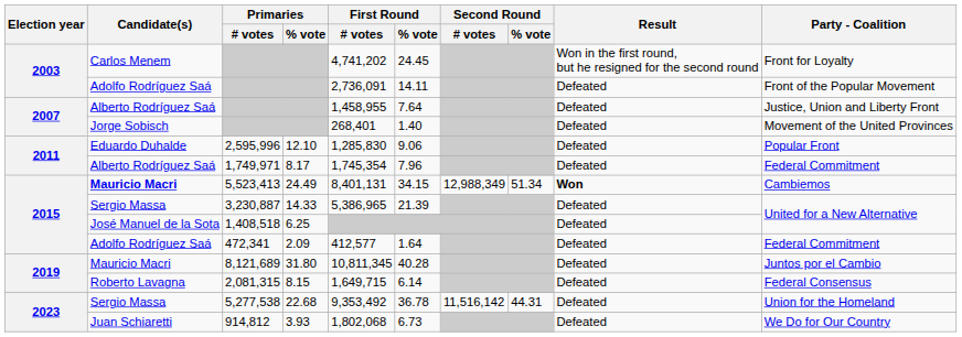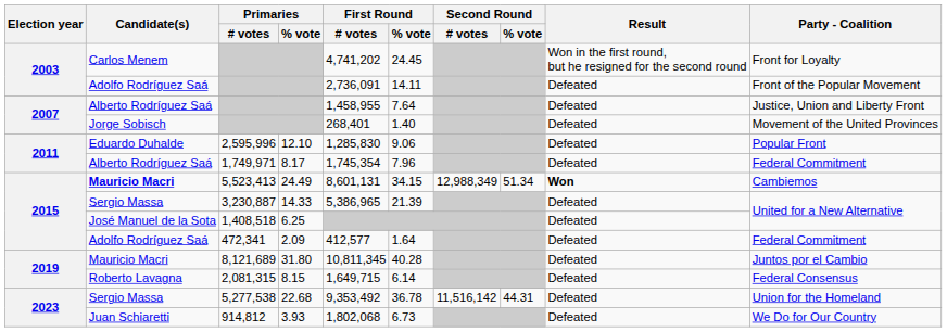5,523,413 | First Round / # votes: 8,401,131 -> 8,601,131
